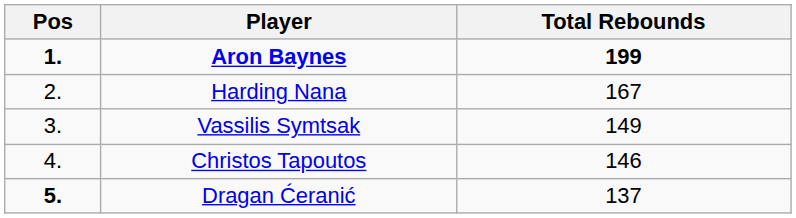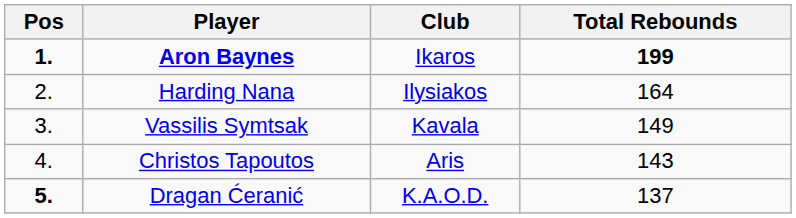+ column: Club | Ikaros | Ilysiakos | Kavala | Aris | K.A.O.D.
Harding Nana | Total Rebounds: 167 -> 164
Christos Tapoutos | Total Rebounds: 146 -> 143
